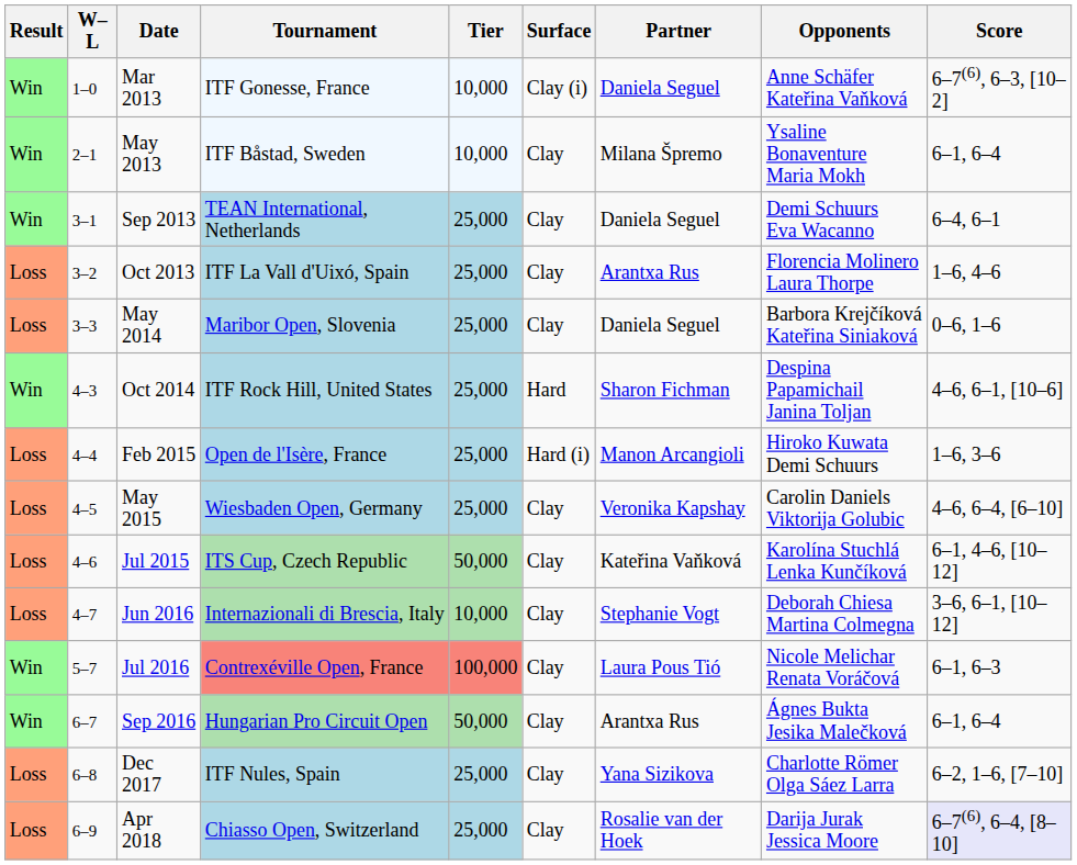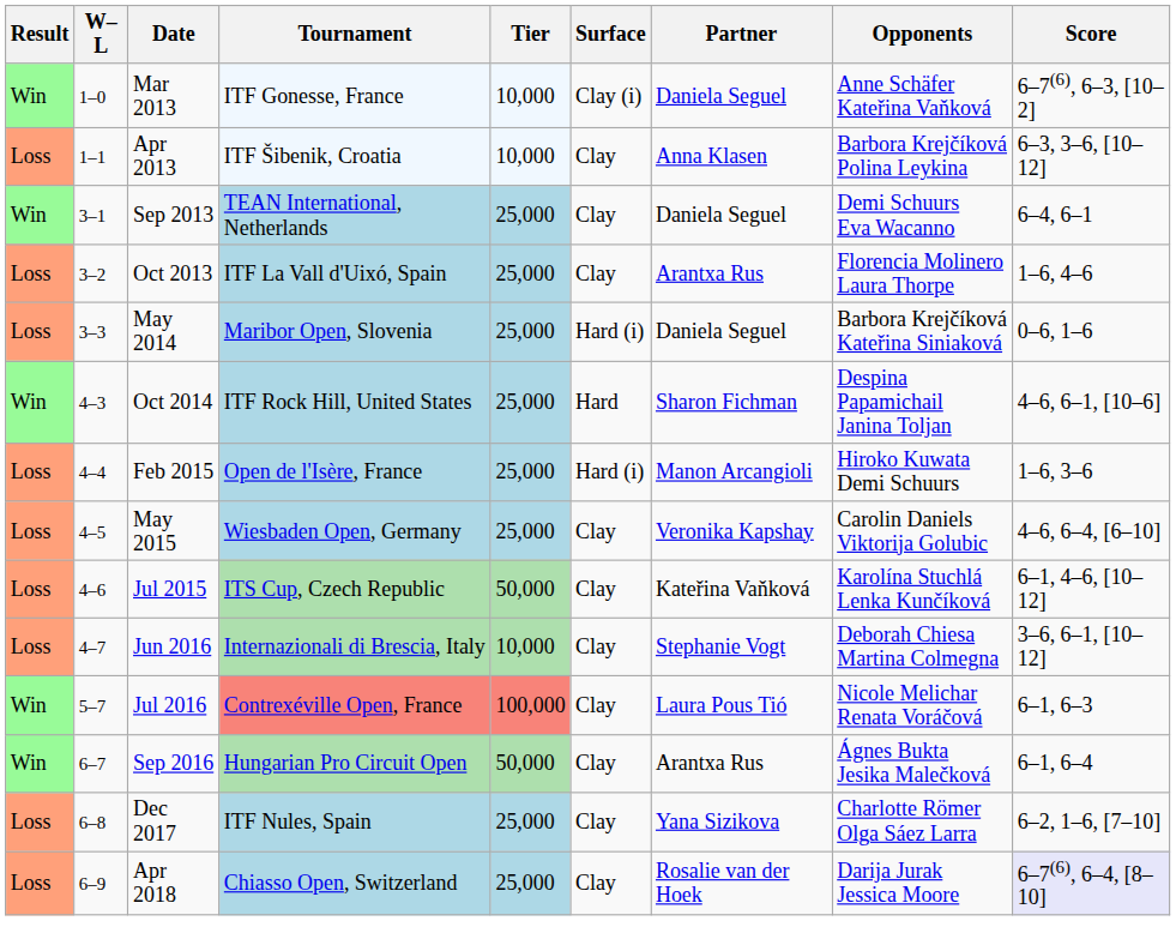+ row: Loss | 1–1 | Apr 2013 | ITF Šibenik, Croatia | 10,000 | Clay | Anna Klasen | Barbora Krejčíková Polina Leykina | 6–3, 3–6, [10–12]
- row: Win | 2–1 | May 2013 | ITF Båstad, Sweden | 10,000 | Clay | Milana Špremo | Ysaline Bonaventure Maria Mokh | 6–1, 6–4
May 2014 | Surface: Clay -> Hard (i)
